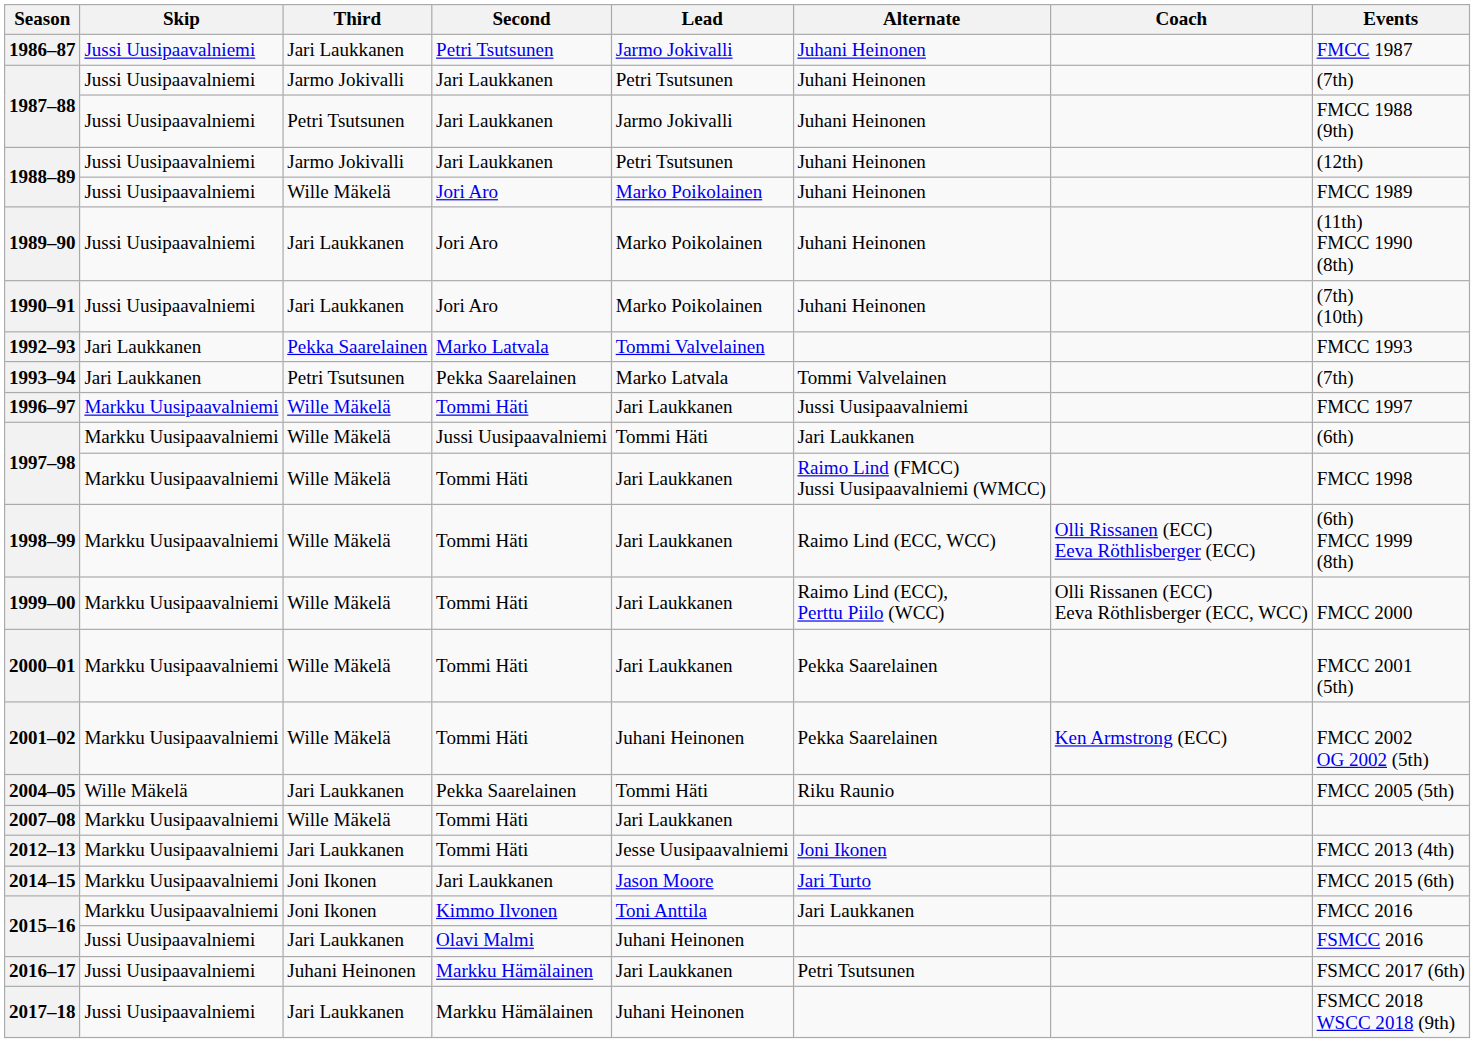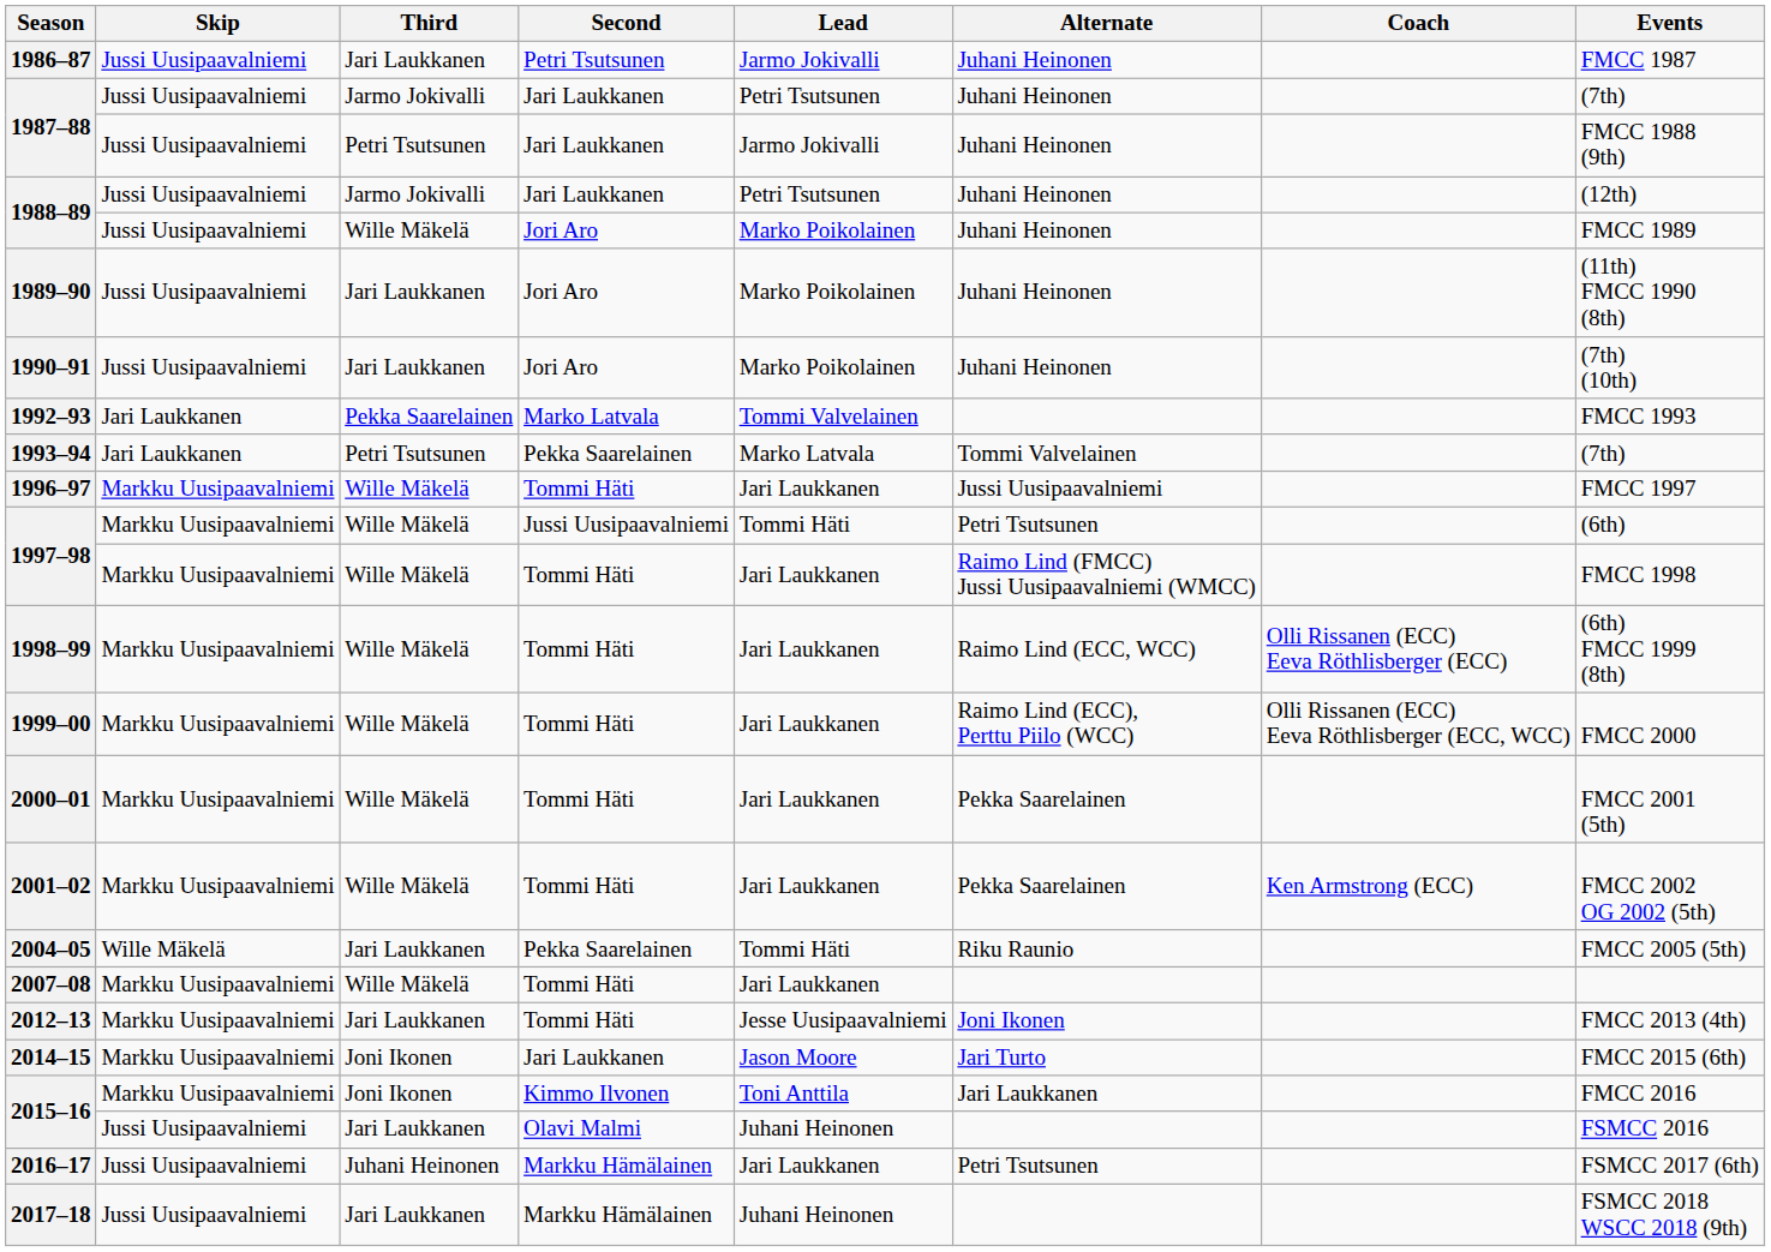1997–98 / Jussi Uusipaavalniemi | Alternate: Jari Laukkanen -> Petri Tsutsunen
2001–02 | Lead: Juhani Heinonen -> Jari Laukkanen
